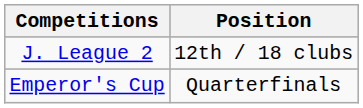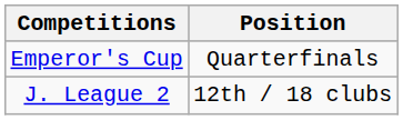rows swapped: J. League 2 <-> Emperor's Cup
